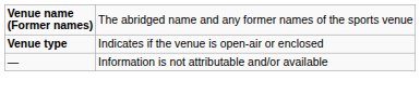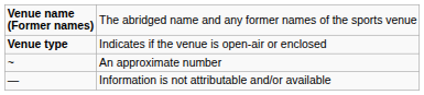+ row: ~ | An approximate number
